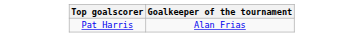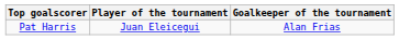+ column: Player of the tournament | Juan Eleicegui
